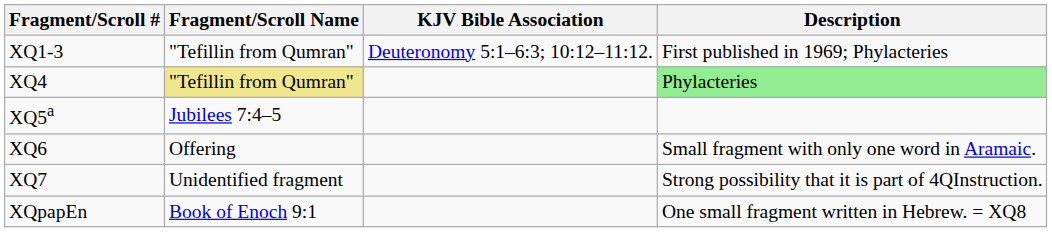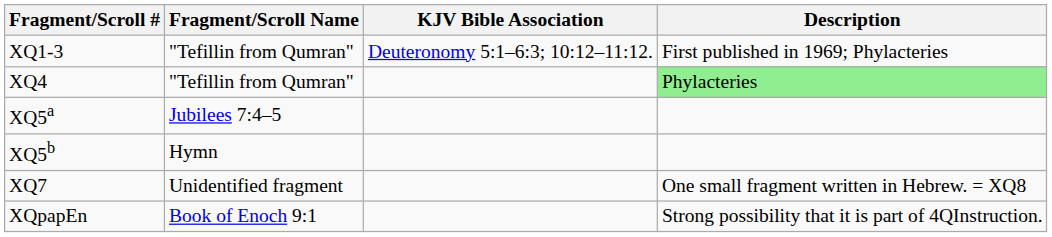XQ4 | Fragment/Scroll Name: khaki background -> no background
+ row: XQ5b | Hymn
- row: XQ6 | Offering | Small fragment with only one word in Aramaic.
XQ7 | Description: Strong possibility that it is part of 4QInstruction. -> One small fragment written in Hebrew. = XQ8
XQpapEn | Description: One small fragment written in Hebrew. = XQ8 -> Strong possibility that it is part of 4QInstruction.
